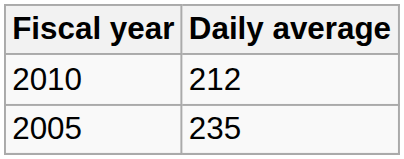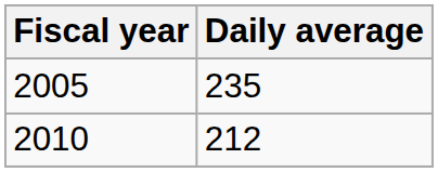rows swapped: 2005 <-> 2010
